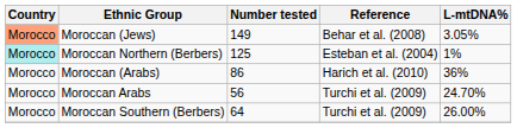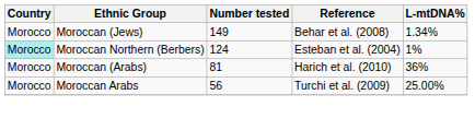Moroccan (Jews) | Country: lightsalmon background -> no background
Moroccan (Jews) | L-mtDNA%: 3.05% -> 1.34%
Moroccan Northern (Berbers) | Number tested: 125 -> 124
Moroccan (Arabs) | Number tested: 86 -> 81
Moroccan Arabs | L-mtDNA%: 24.70% -> 25.00%
- row: Morocco | Moroccan Southern (Berbers) | 64 | Turchi et al. (2009) | 26.00%
